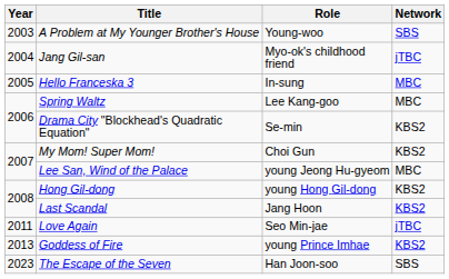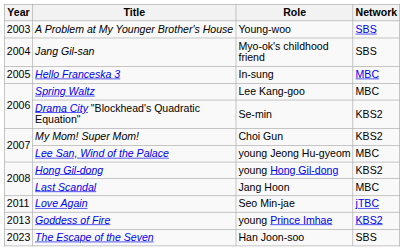Jang Gil-san | Network: jTBC -> SBS
Last Scandal | Network: KBS2 -> MBC
